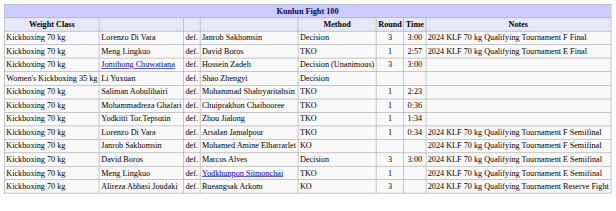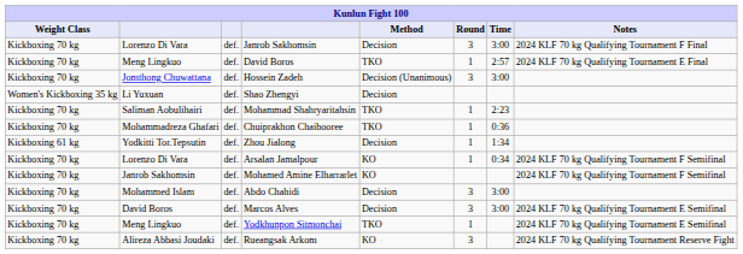Zhou Jialong | Weight Class: Kickboxing 70 kg -> Kickboxing 61 kg
Zhou Jialong | Method: TKO -> Decision
Arsalan Jamalpour | Method: TKO -> KO
+ row: Kickboxing 70 kg | Mohammed Islam | def. | Abdo Chahidi | Decision | 3 | 3:00
